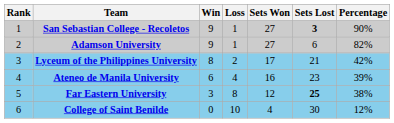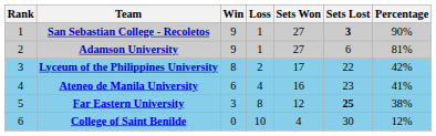Adamson University | Percentage: 82% -> 81%
Lyceum of the Philippines University | Sets Lost: 21 -> 22
Ateneo de Manila University | Percentage: 39% -> 41%
